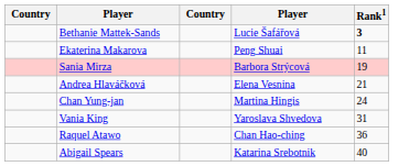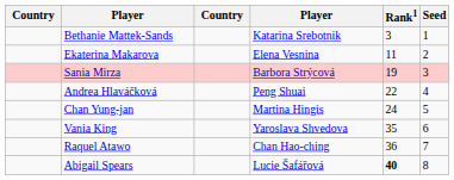+ column: Seed | 1 | 2 | 3 | 4 | 5 | 6 | 7 | 8
Bethanie Mattek-Sands | column 4: Lucie Šafářová -> Katarina Srebotnik
Bethanie Mattek-Sands | Rank1: bold -> normal
Ekaterina Makarova | column 4: Peng Shuai -> Elena Vesnina
Andrea Hlaváčková | column 4: Elena Vesnina -> Peng Shuai
Andrea Hlaváčková | Rank1: 21 -> 22
Vania King | Rank1: 31 -> 35
Abigail Spears | column 4: Katarina Srebotnik -> Lucie Šafářová
Abigail Spears | Rank1: normal -> bold
